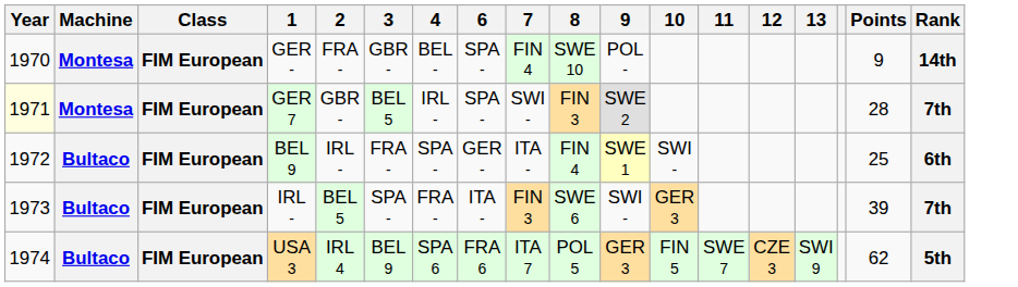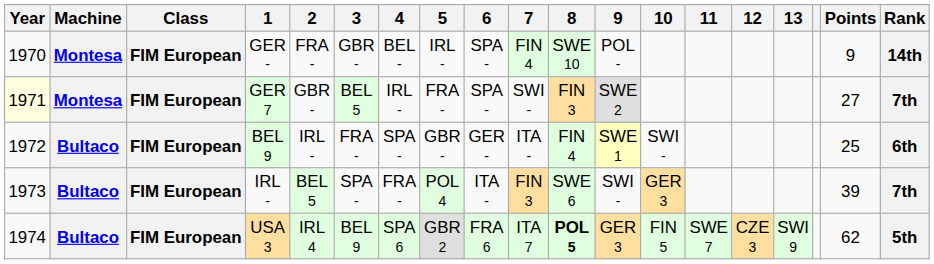+ column: 5 | IRL - | FRA - | GBR - | POL 4 | GBR 2
GER 7 | Points: 28 -> 27
USA 3 | 8: normal -> bold
